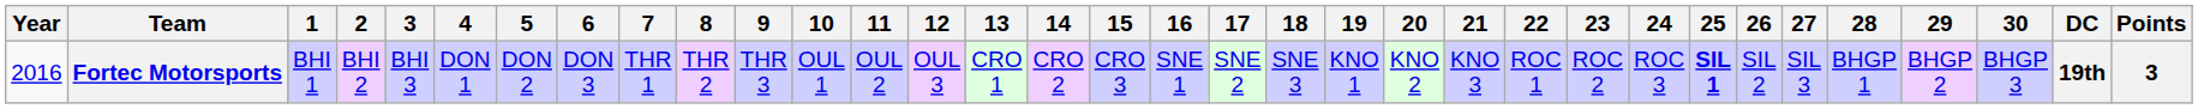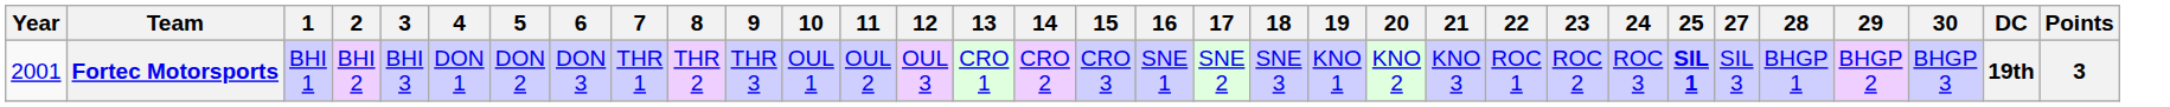- column: 26 | SIL 2
Fortec Motorsports | Year: 2016 -> 2001
